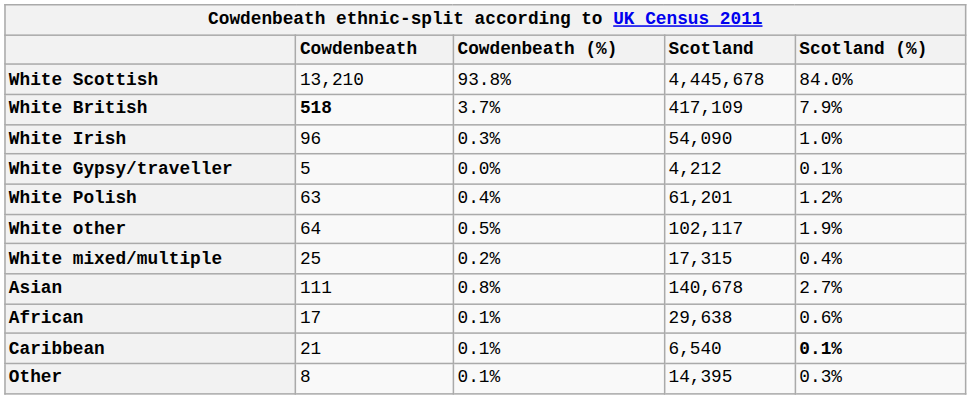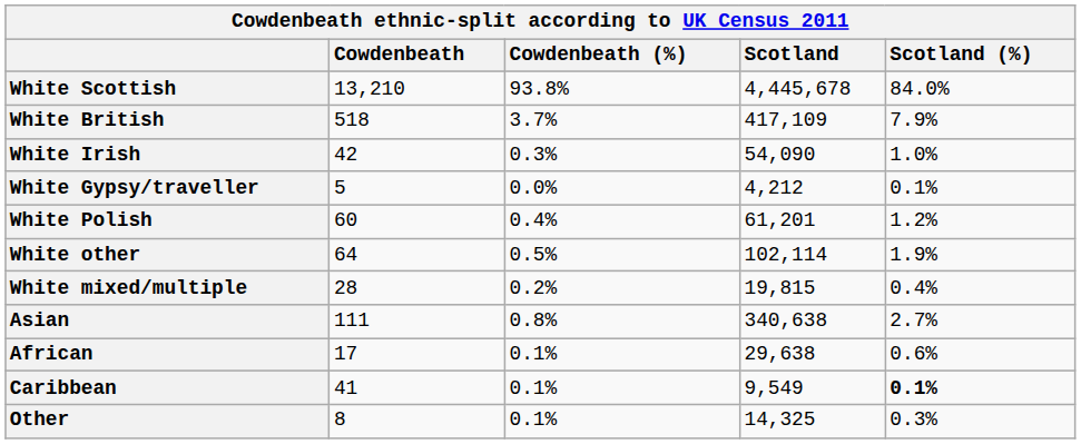White British | Cowdenbeath: bold -> normal
White Irish | Cowdenbeath: 96 -> 42
White Polish | Cowdenbeath: 63 -> 60
White other | Scotland: 102,117 -> 102,114
White mixed/multiple | Cowdenbeath: 25 -> 28
White mixed/multiple | Scotland: 17,315 -> 19,815
Asian | Scotland: 140,678 -> 340,638
Caribbean | Cowdenbeath: 21 -> 41
Caribbean | Scotland: 6,540 -> 9,549
Other | Scotland: 14,395 -> 14,325
